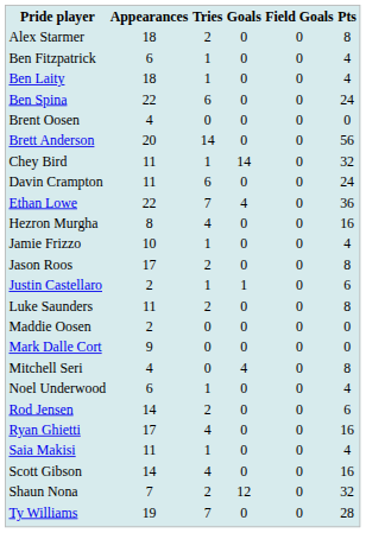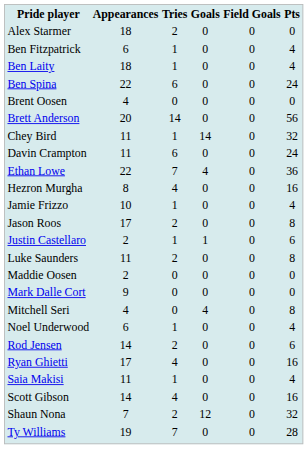Alex Starmer | Pts: 8 -> 0
